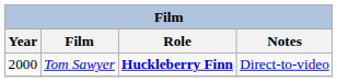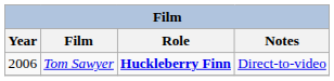Tom Sawyer | Year: 2000 -> 2006
